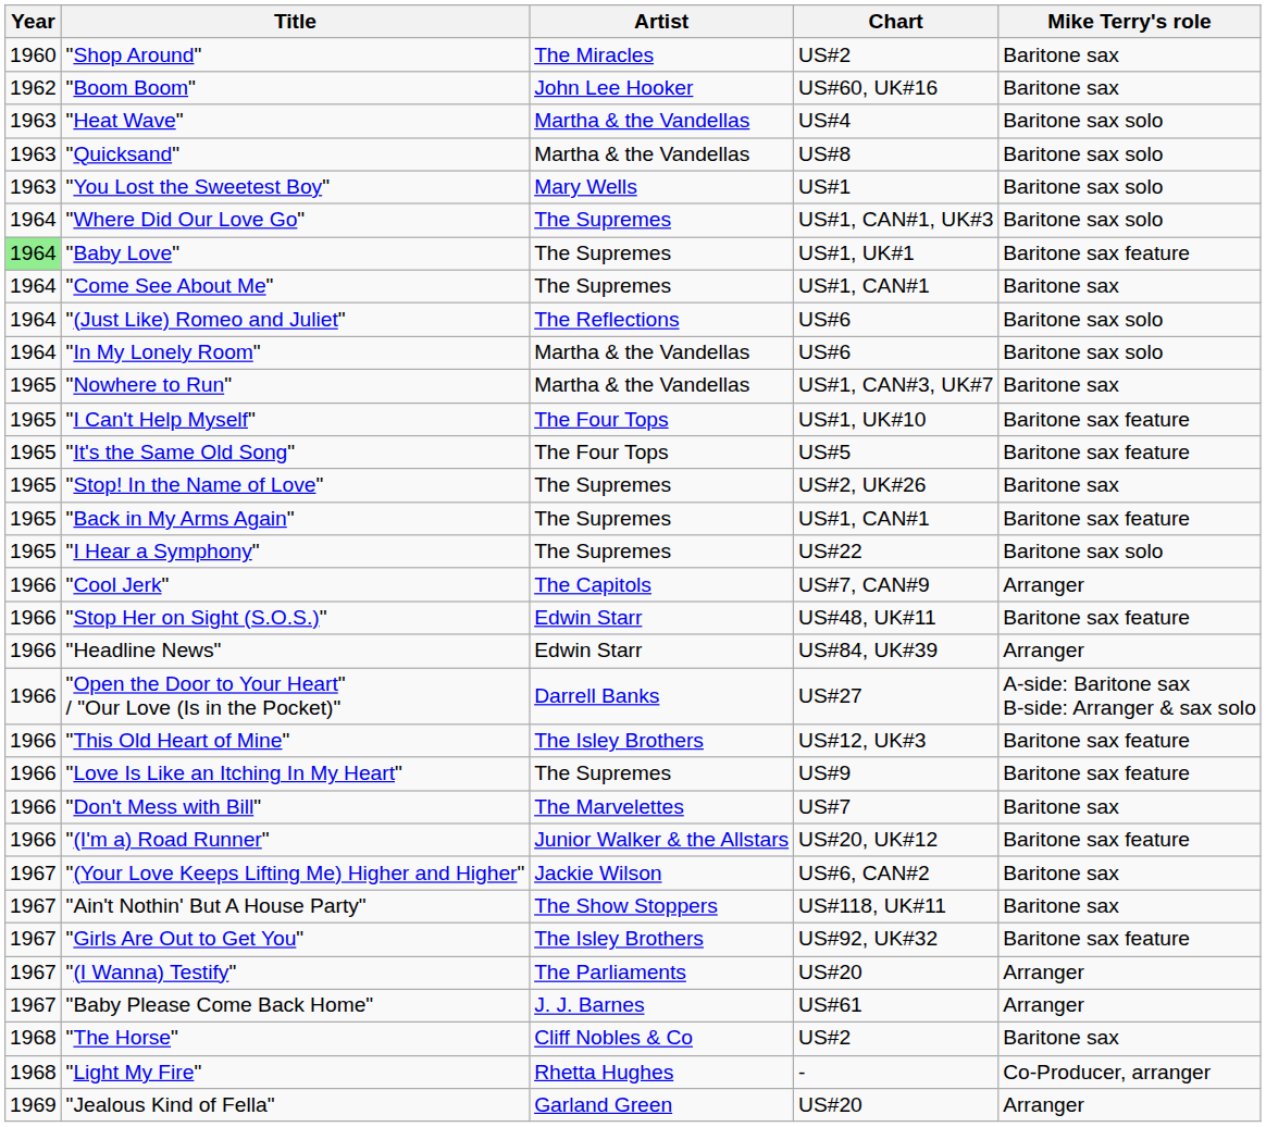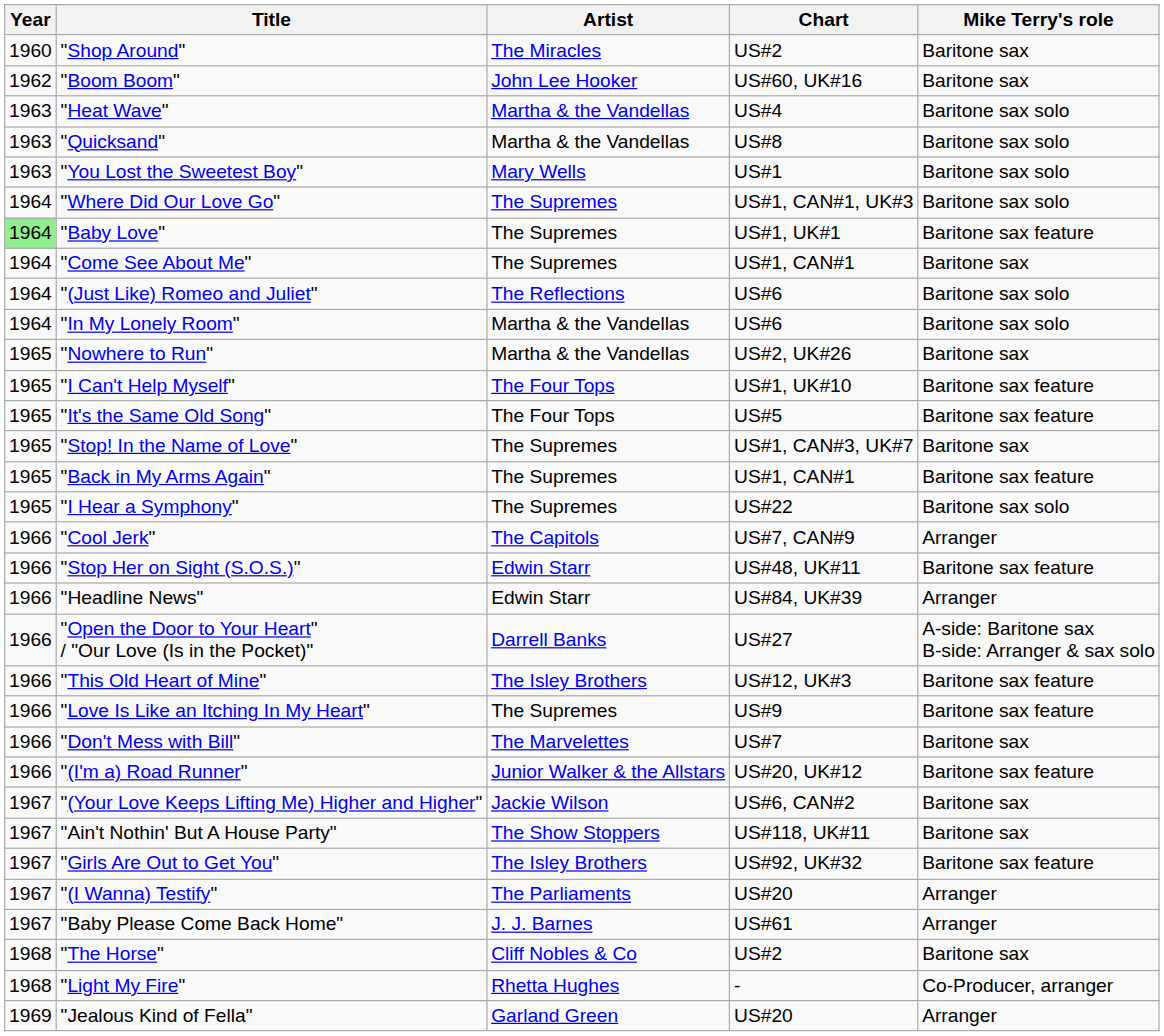"Nowhere to Run" | Chart: US#1, CAN#3, UK#7 -> US#2, UK#26
"Stop! In the Name of Love" | Chart: US#2, UK#26 -> US#1, CAN#3, UK#7
